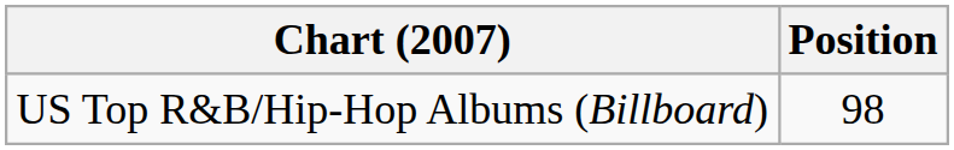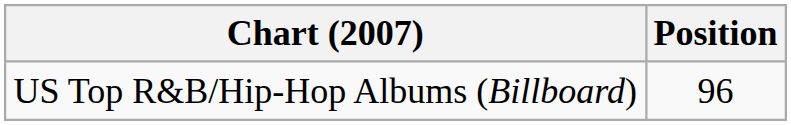US Top R&B/Hip-Hop Albums (Billboard) | Position: 98 -> 96
